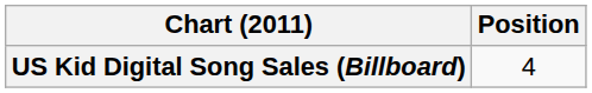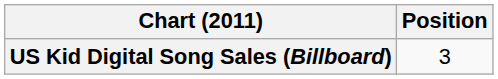US Kid Digital Song Sales (Billboard) | Position: 4 -> 3
